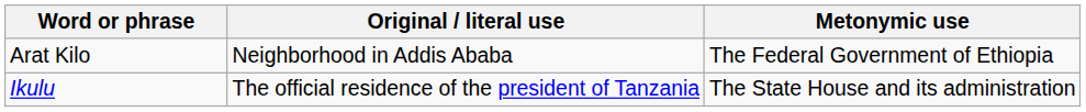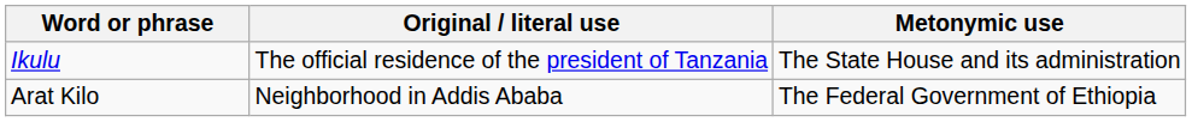rows swapped: Arat Kilo <-> Ikulu
